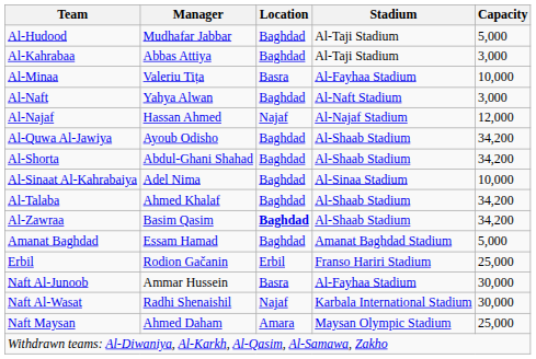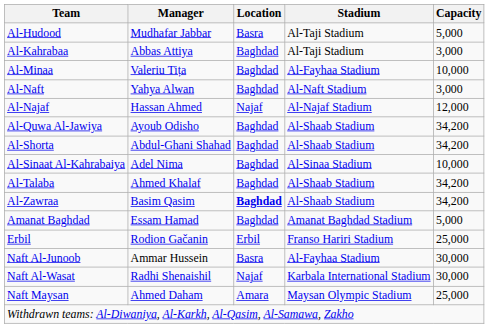Al-Hudood | Location: Baghdad -> Basra
Al-Minaa | Location: Basra -> Baghdad
